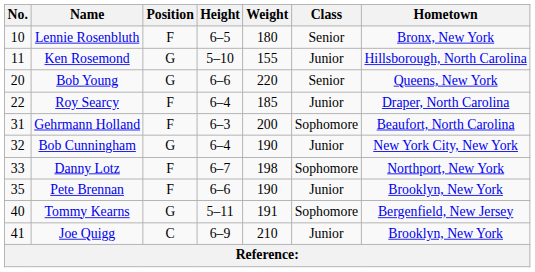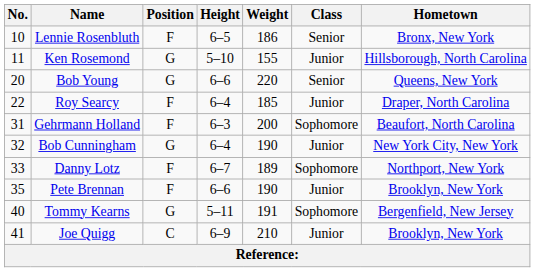Lennie Rosenbluth | Weight: 180 -> 186
Danny Lotz | Weight: 198 -> 189
